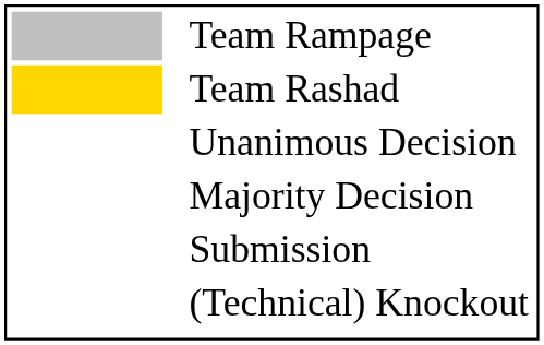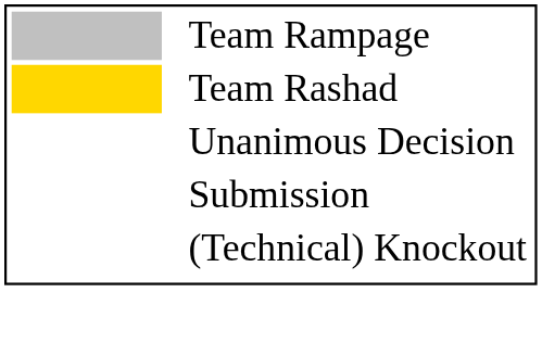- row: Majority Decision
